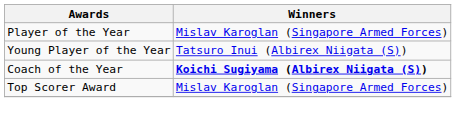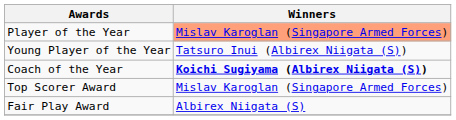Player of the Year | Winners: no background -> lightsalmon background
+ row: Fair Play Award | Albirex Niigata (S)
